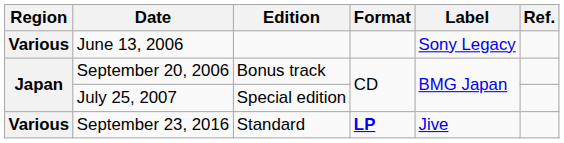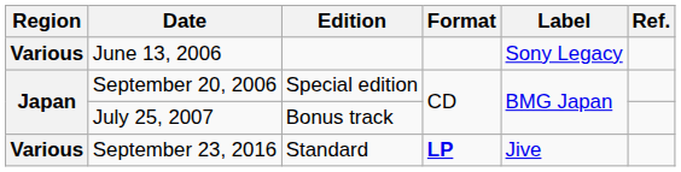September 20, 2006 | Edition: Bonus track -> Special edition
July 25, 2007 | Edition: Special edition -> Bonus track
